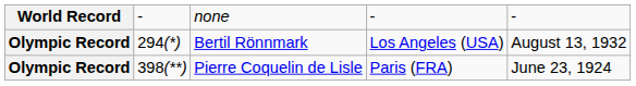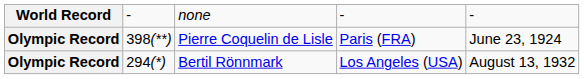rows swapped: Bertil Rönnmark <-> Pierre Coquelin de Lisle
